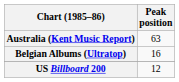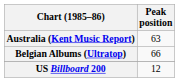Belgian Albums (Ultratop) | Peak position: 16 -> 66
